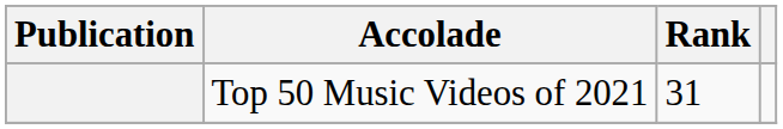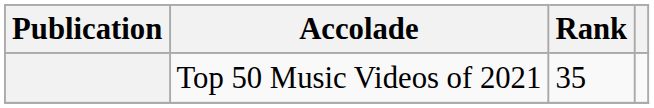Top 50 Music Videos of 2021 | Rank: 31 -> 35
